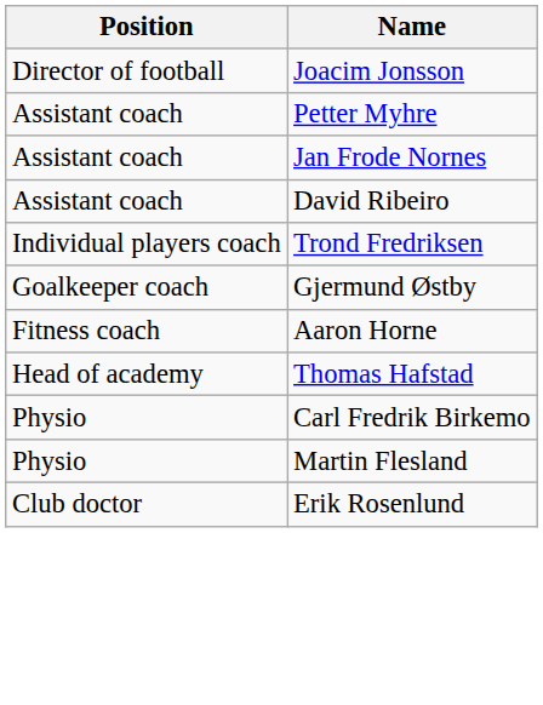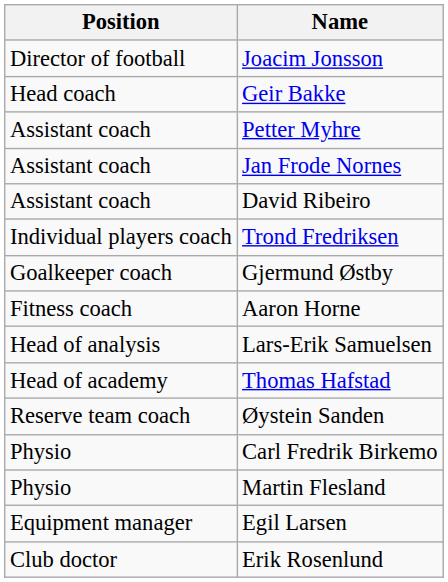+ row: Head coach | Geir Bakke
+ row: Head of analysis | Lars-Erik Samuelsen
+ row: Reserve team coach | Øystein Sanden
+ row: Equipment manager | Egil Larsen
